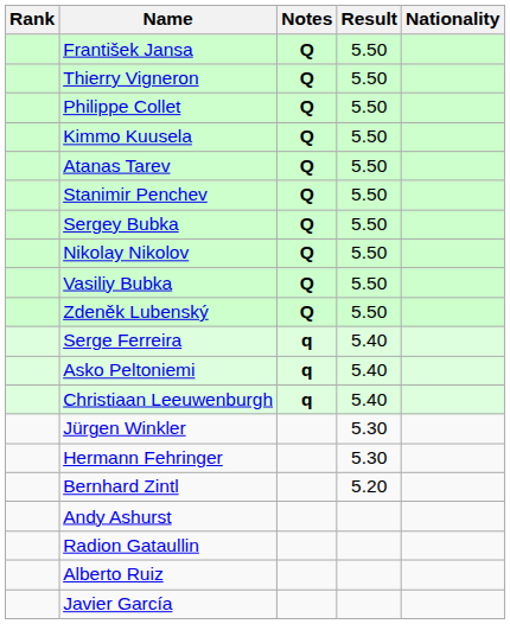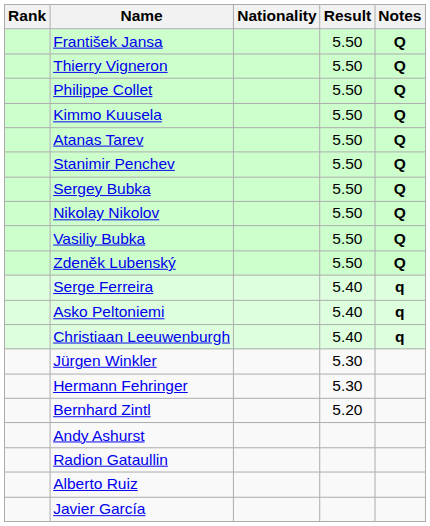columns swapped: Nationality <-> Notes
